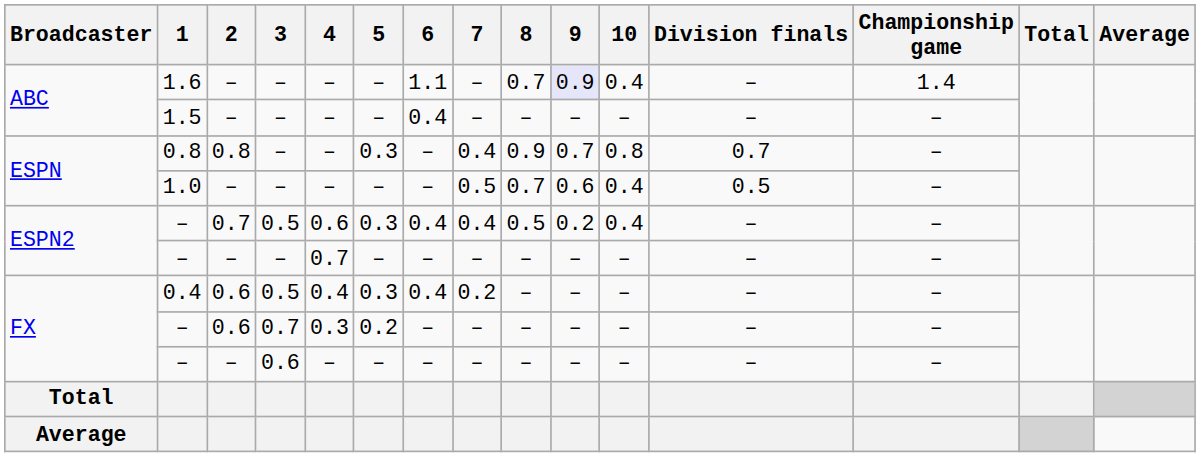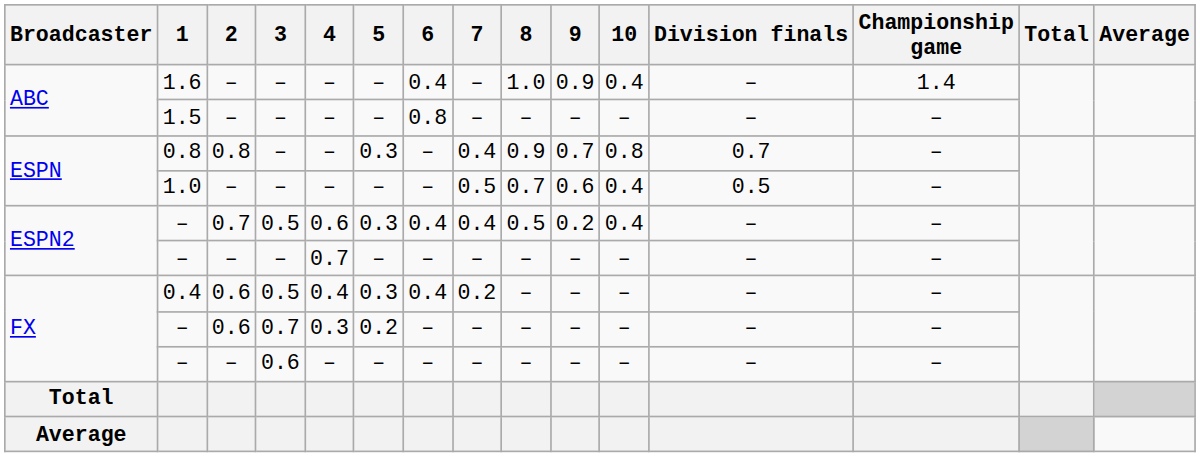1.6 | 6: 1.1 -> 0.4
1.6 | 8: 0.7 -> 1.0
1.6 | 9: lavender background -> no background
1.5 | 6: 0.4 -> 0.8
